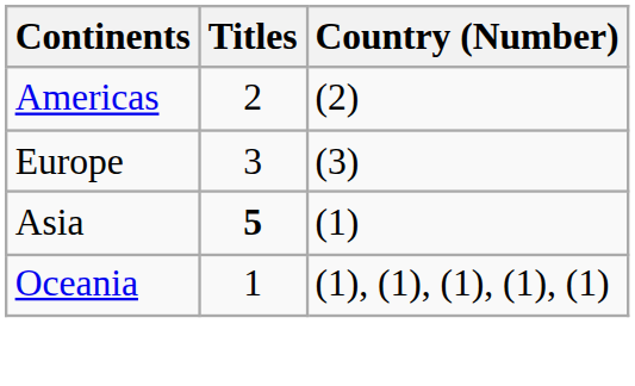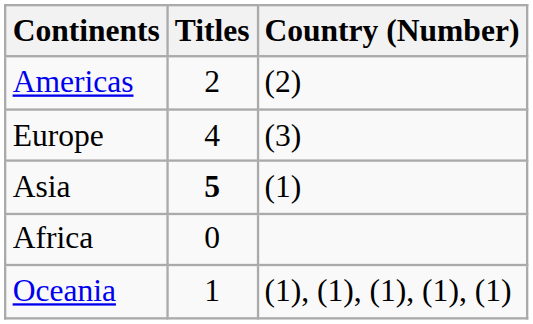Europe | Titles: 3 -> 4
+ row: Africa | 0
